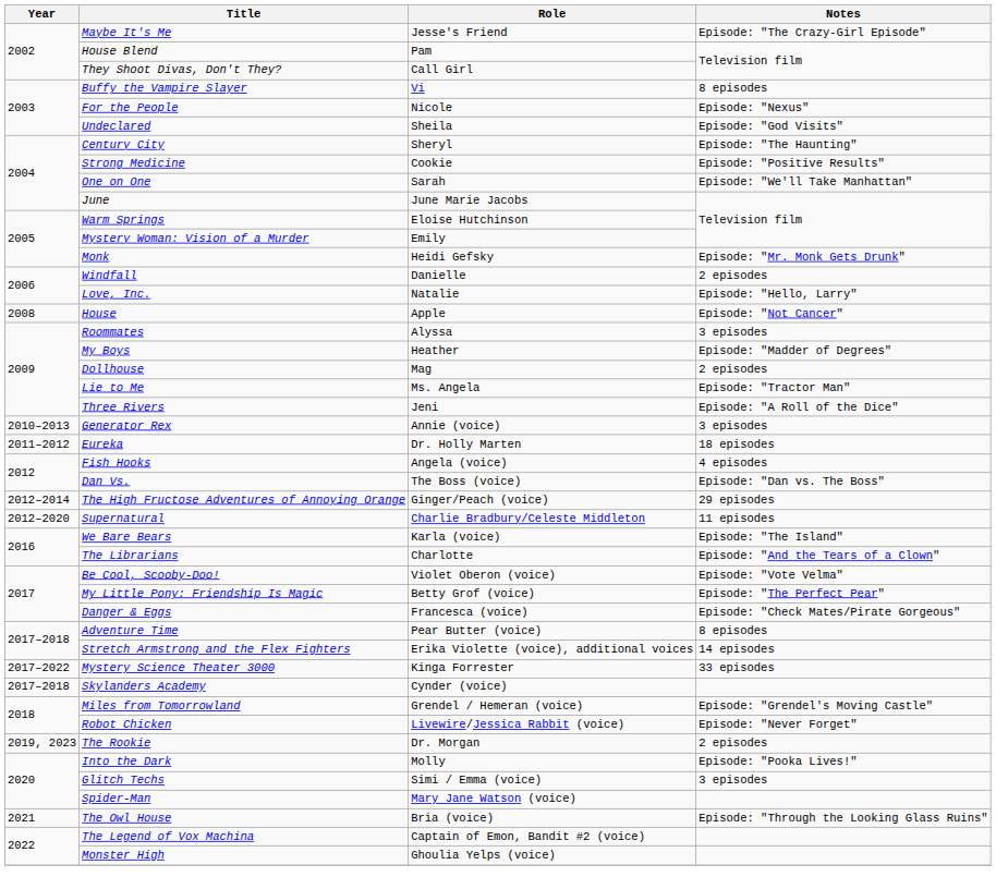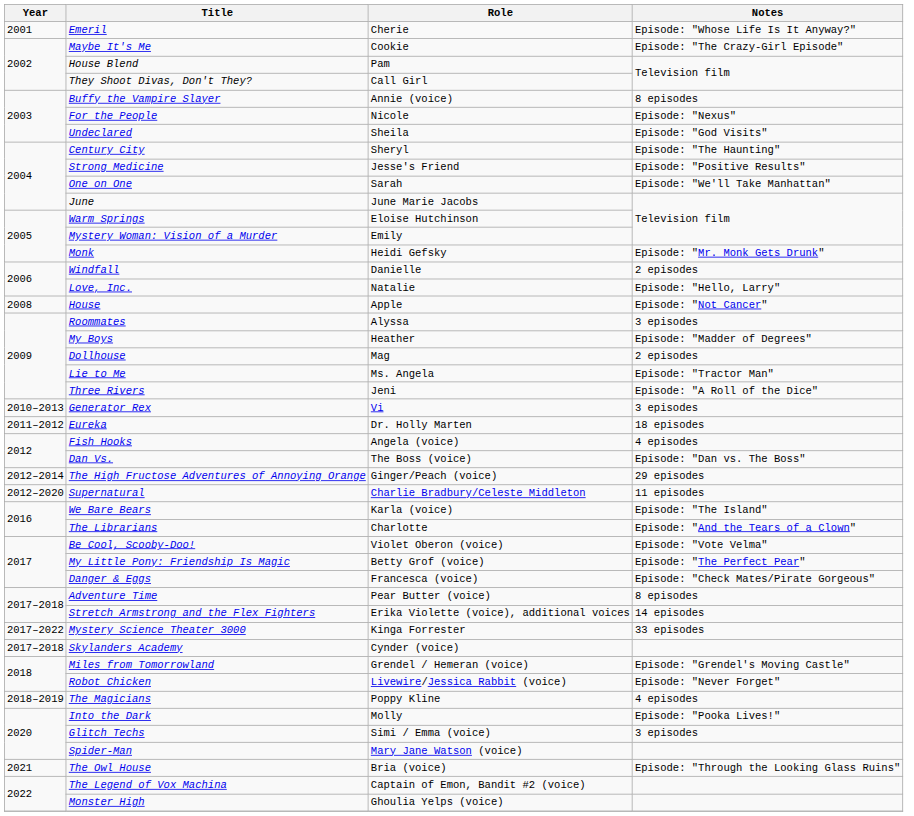+ row: 2001 | Emeril | Cherie | Episode: "Whose Life Is It Anyway?"
Maybe It's Me | Role: Jesse's Friend -> Cookie
Buffy the Vampire Slayer | Role: Vi -> Annie (voice)
Strong Medicine | Role: Cookie -> Jesse's Friend
Generator Rex | Role: Annie (voice) -> Vi
+ row: 2018–2019 | The Magicians | Poppy Kline | 4 episodes
- row: 2019, 2023 | The Rookie | Dr. Morgan | 2 episodes
